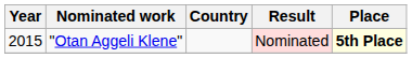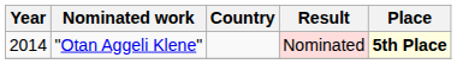"Otan Aggeli Klene" | Year: 2015 -> 2014
